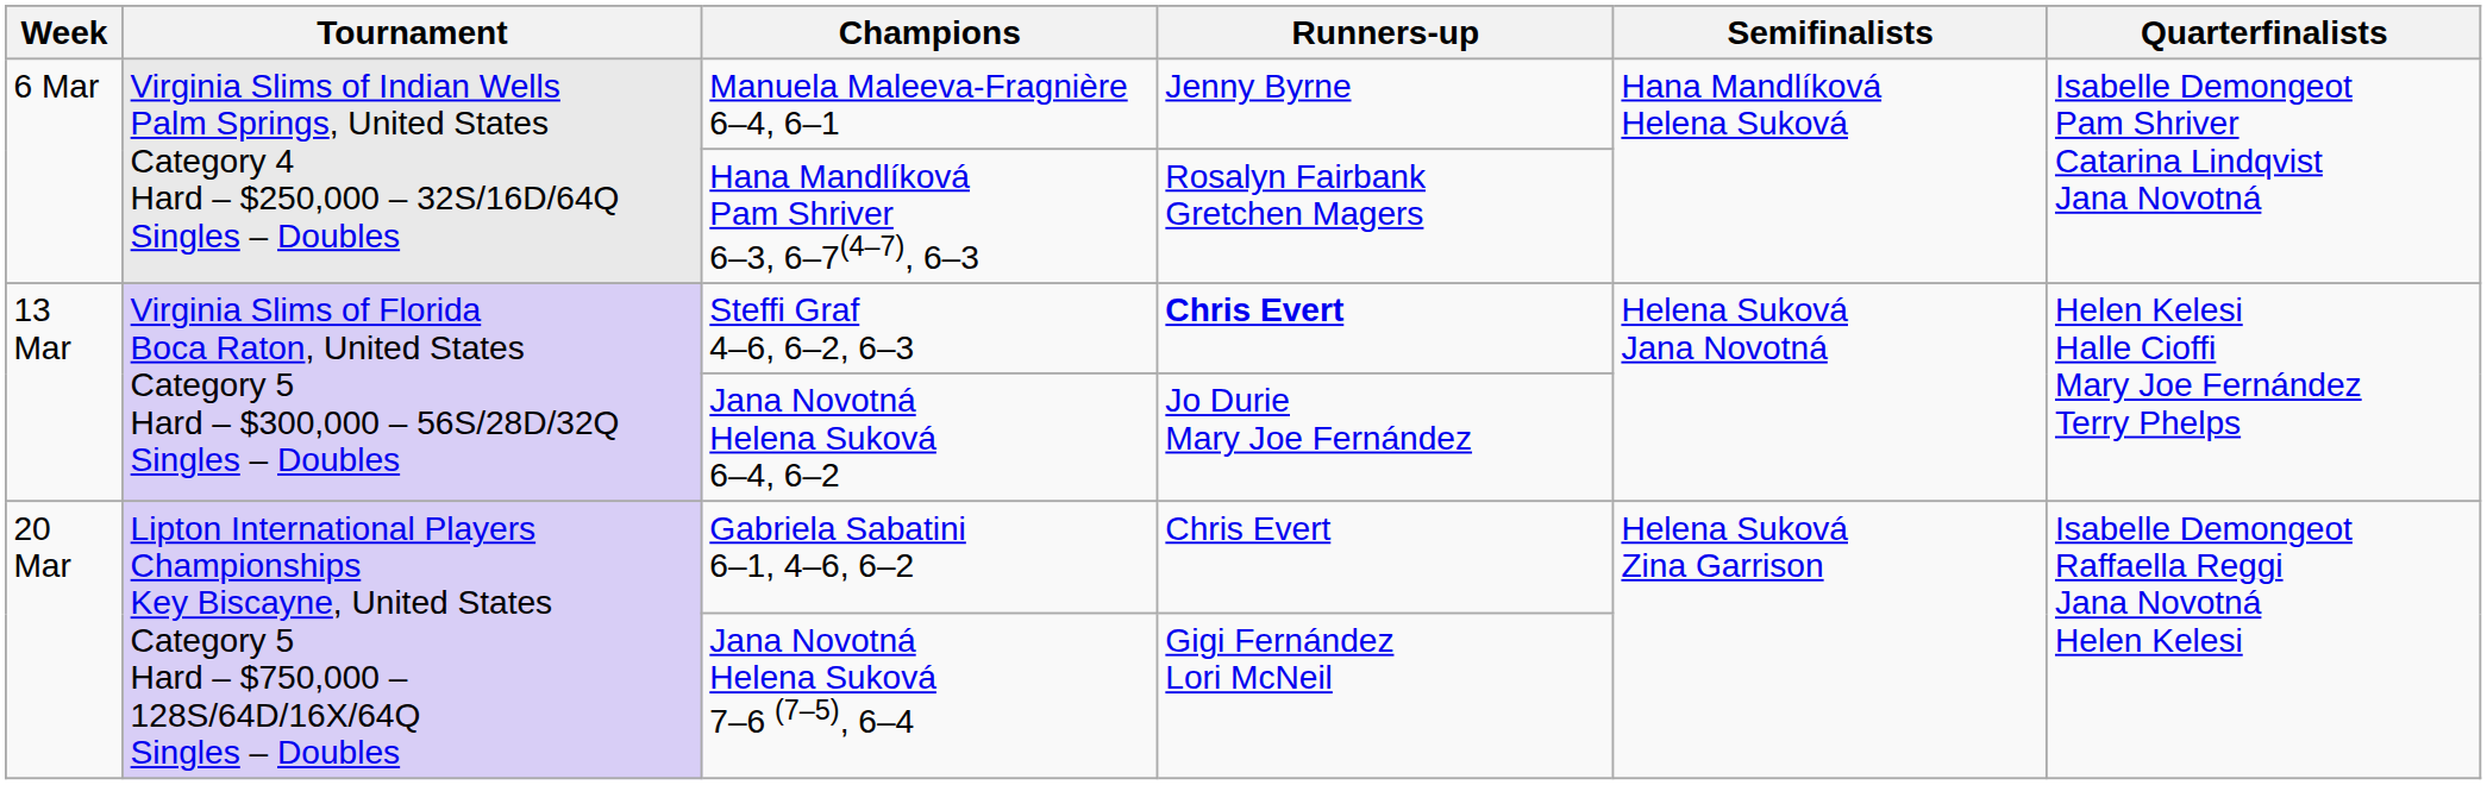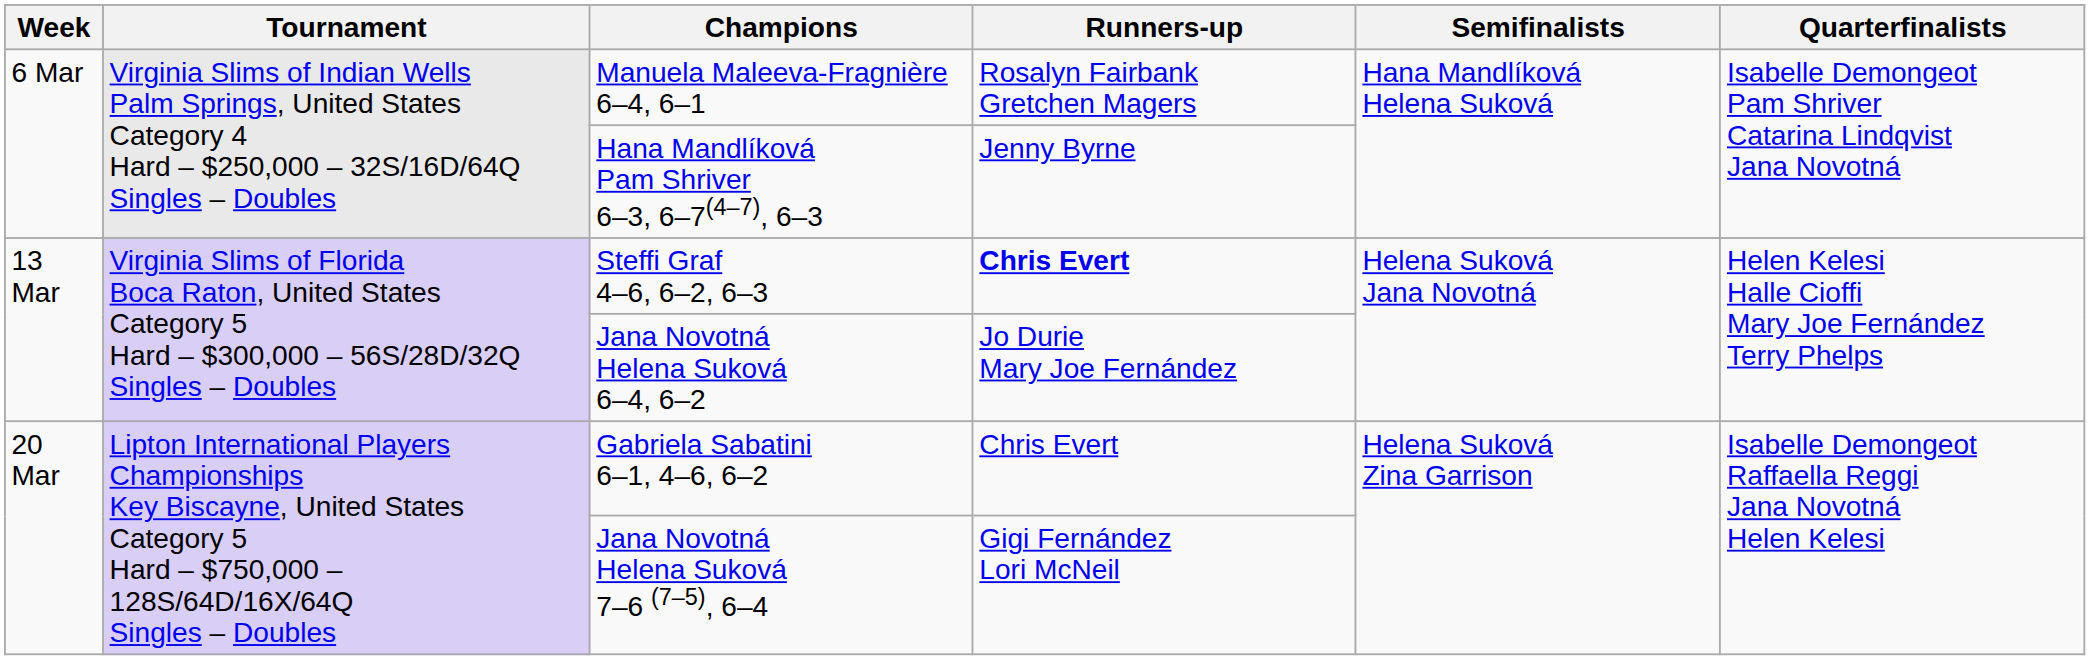Manuela Maleeva-Fragnière 6–4, 6–1 | Runners-up: Jenny Byrne -> Rosalyn Fairbank Gretchen Magers
Hana Mandlíková Pam Shriver 6–3, 6–7(4–7), 6–3 | Runners-up: Rosalyn Fairbank Gretchen Magers -> Jenny Byrne
